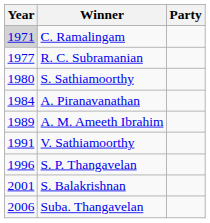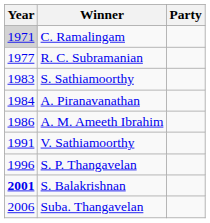S. Sathiamoorthy | Year: 1980 -> 1983
A. M. Ameeth Ibrahim | Year: 1989 -> 1986
S. Balakrishnan | Year: normal -> bold
